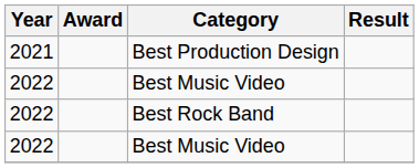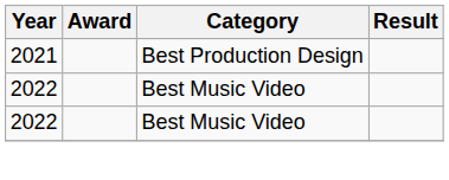- row: 2022 | Best Rock Band
